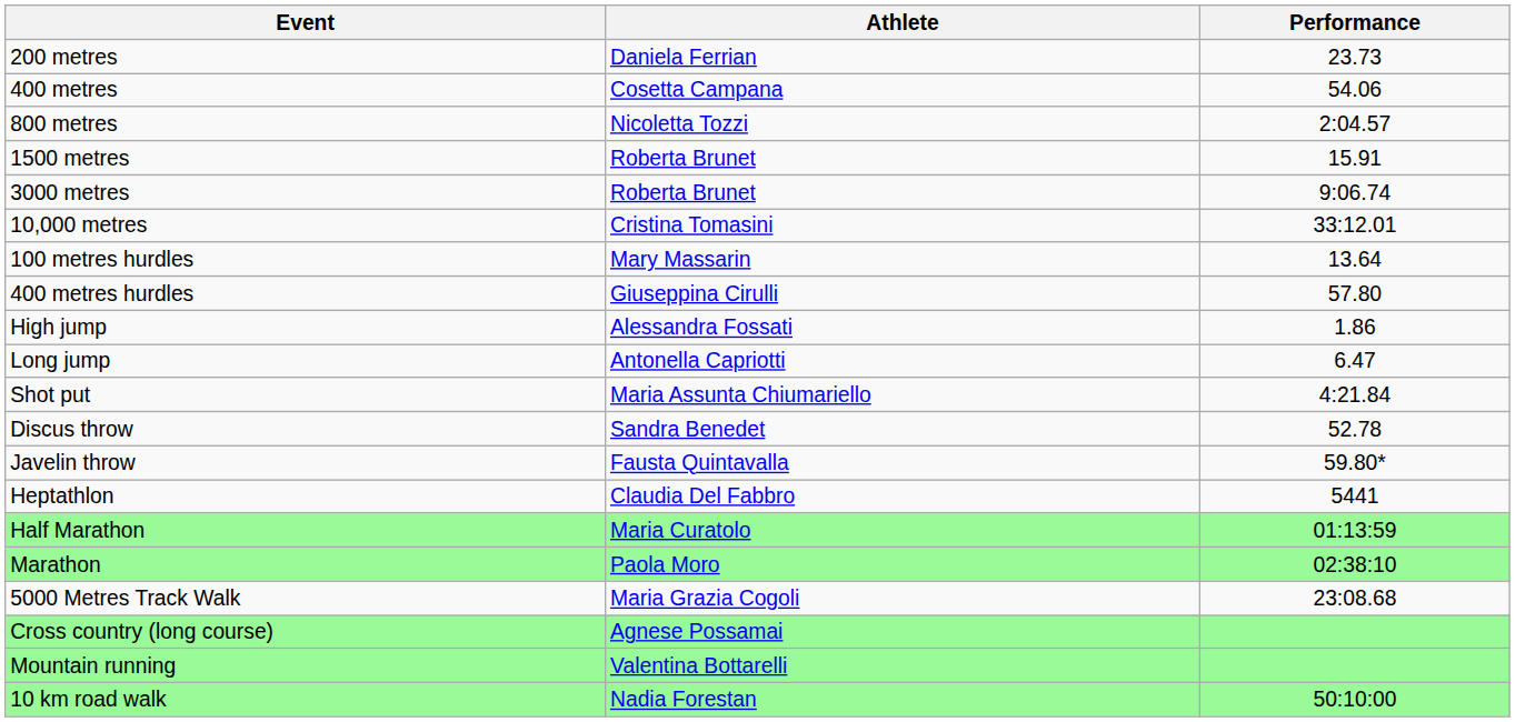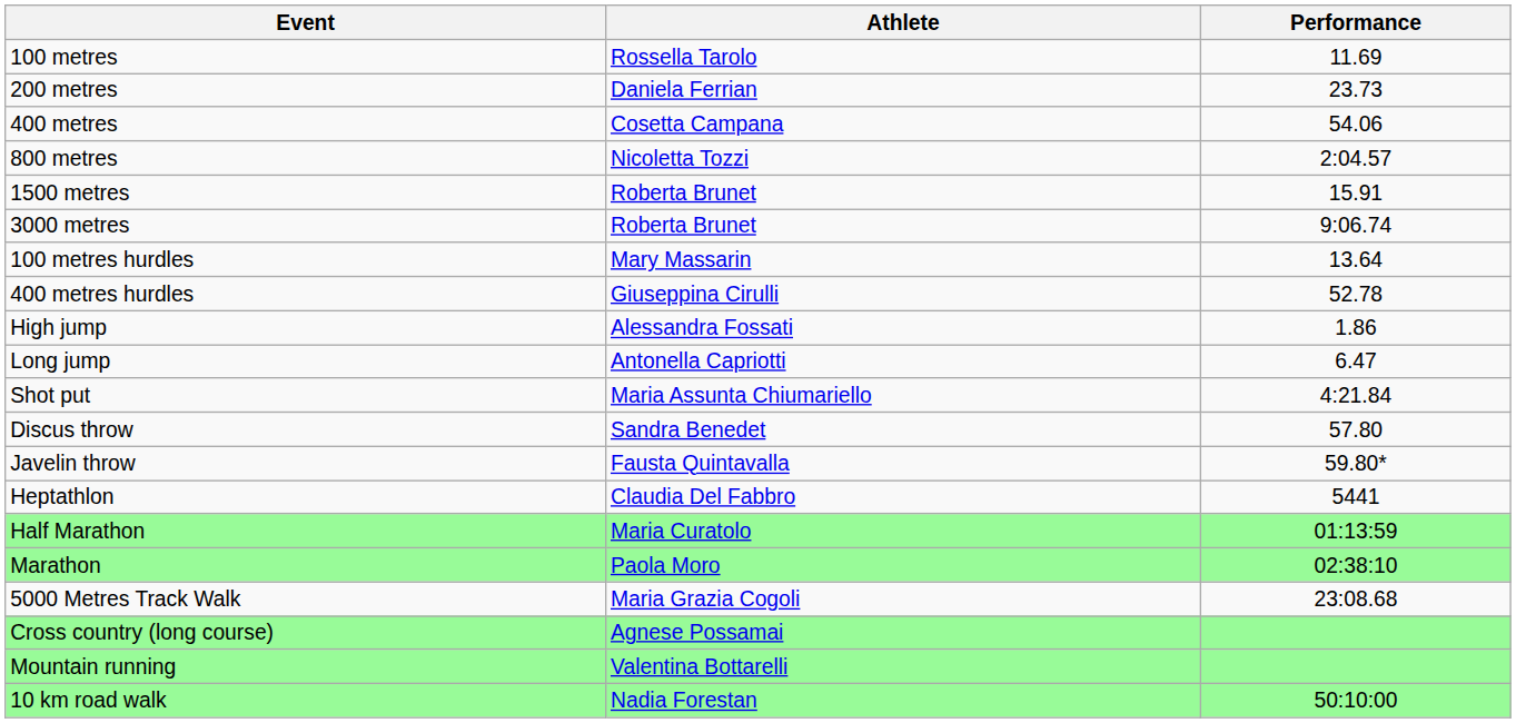+ row: 100 metres | Rossella Tarolo | 11.69
- row: 10,000 metres | Cristina Tomasini | 33:12.01
400 metres hurdles | Performance: 57.80 -> 52.78
Discus throw | Performance: 52.78 -> 57.80
